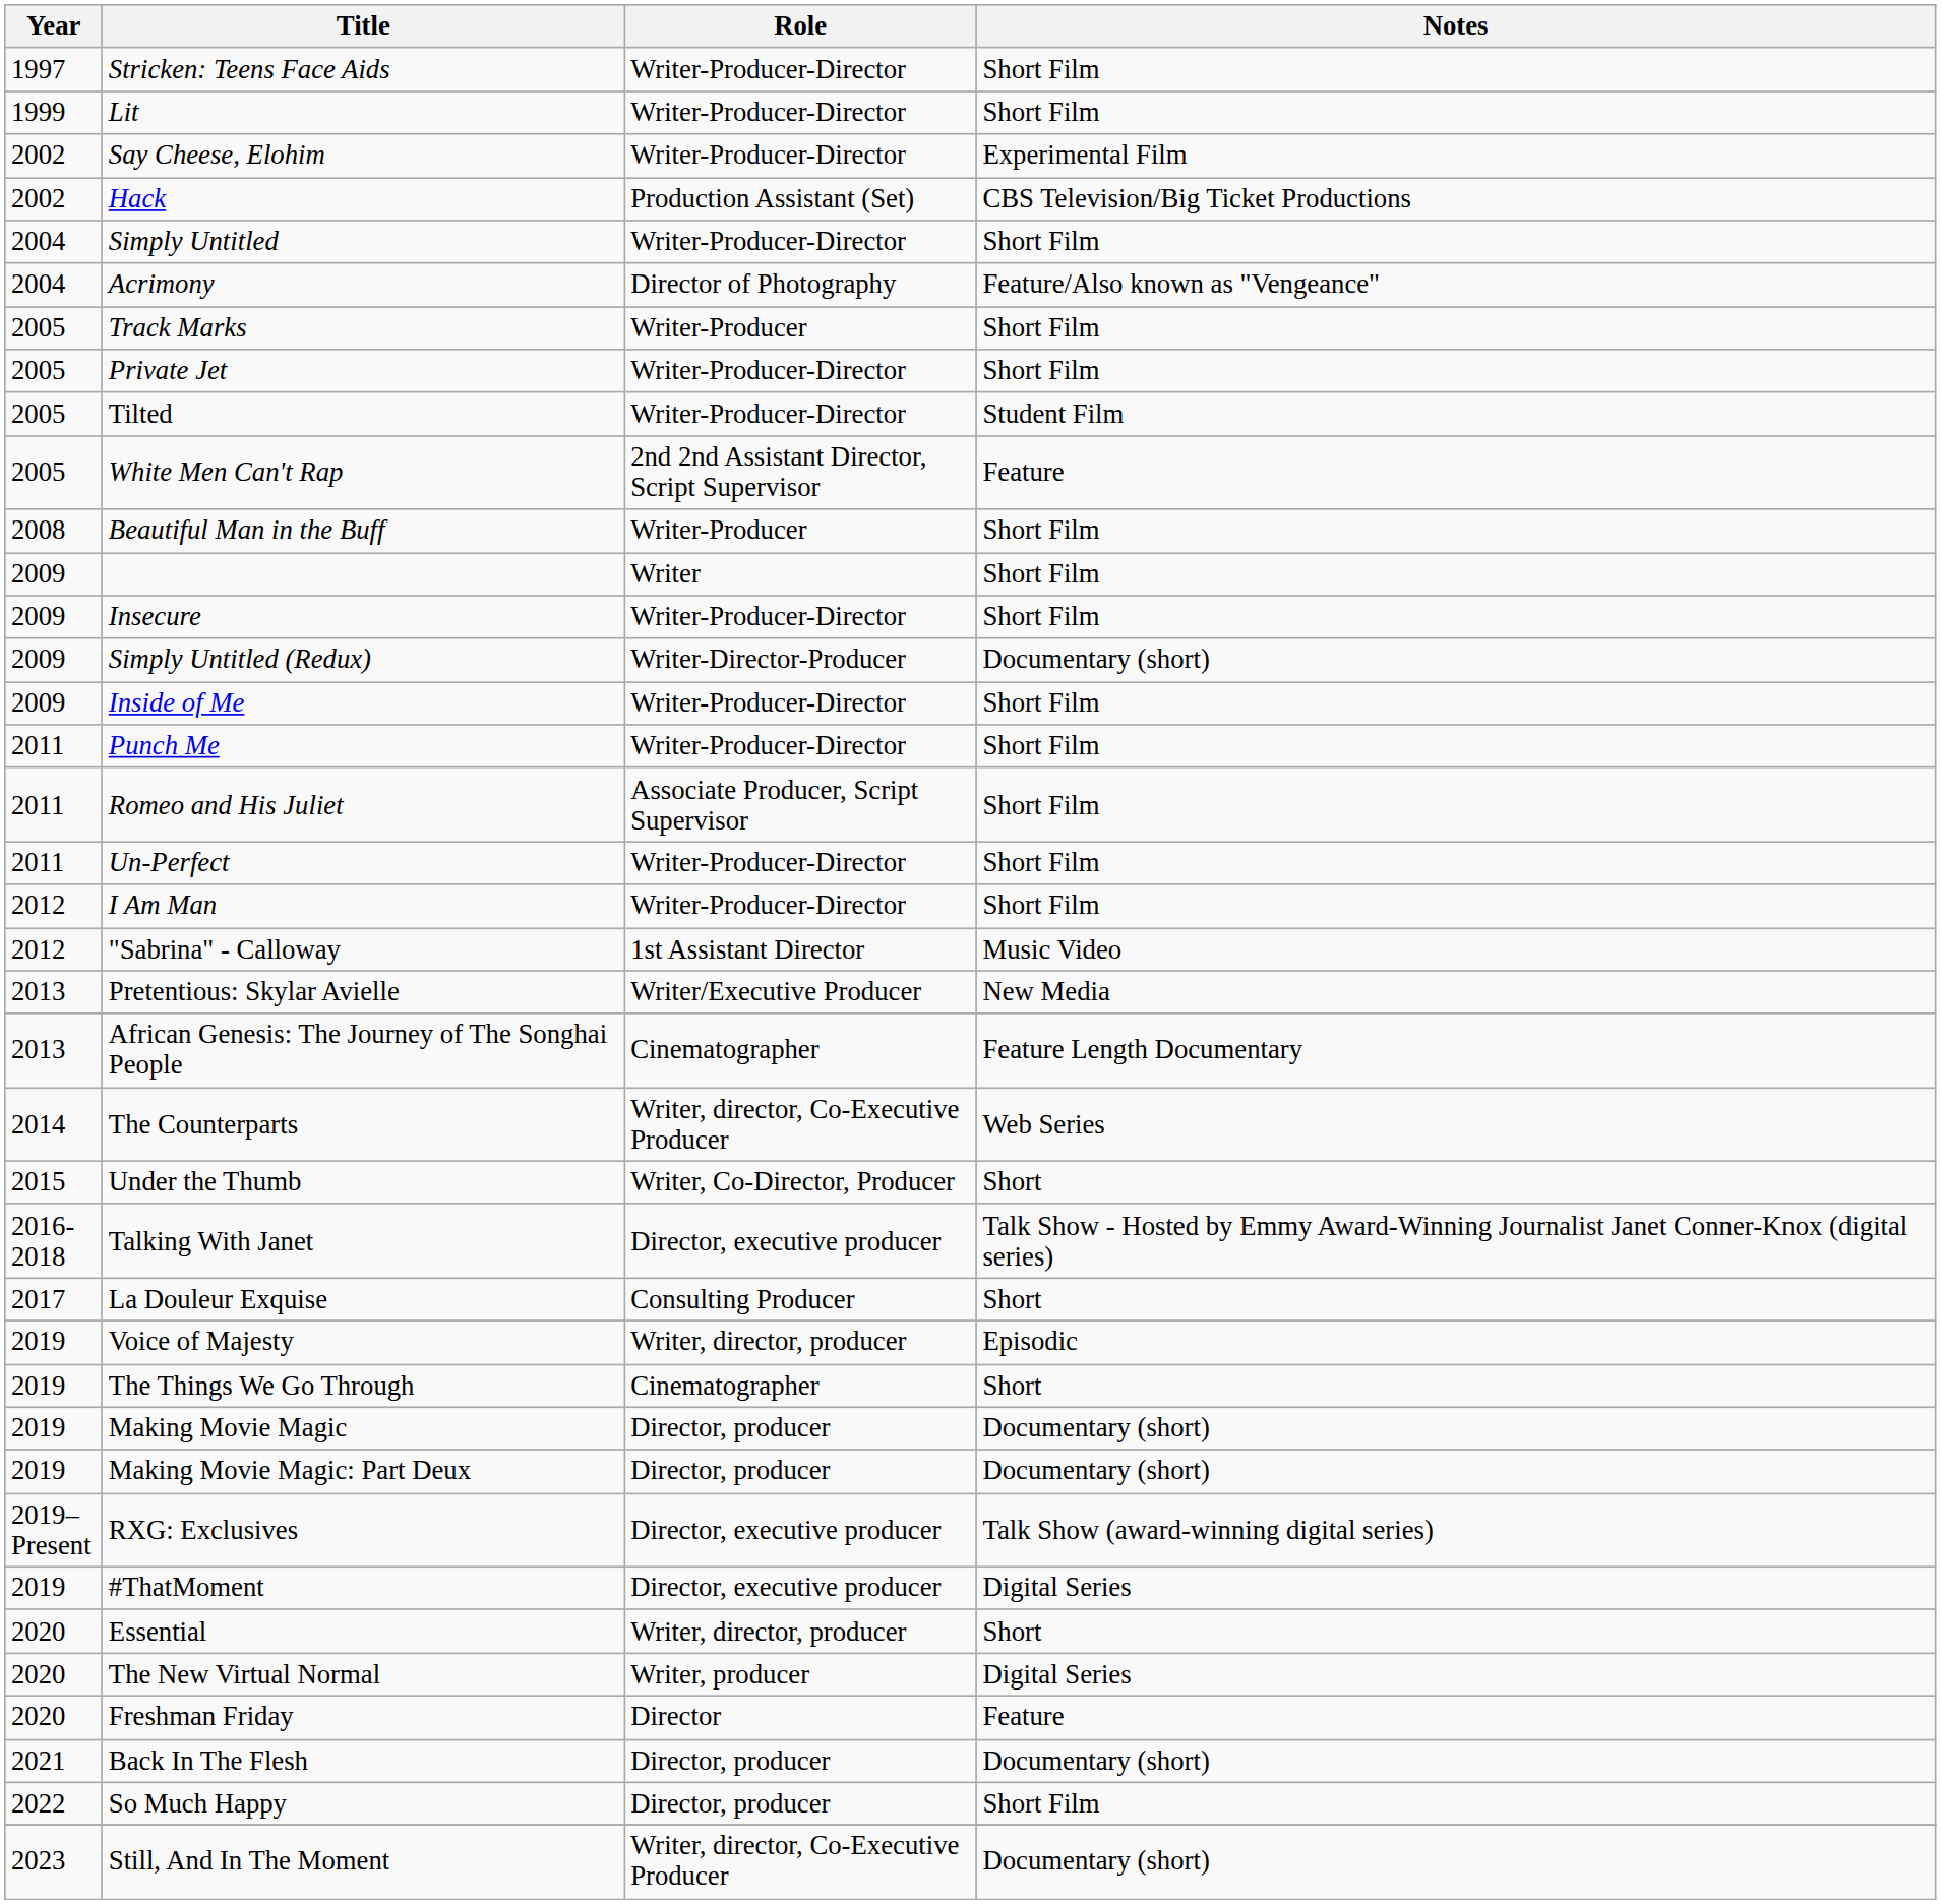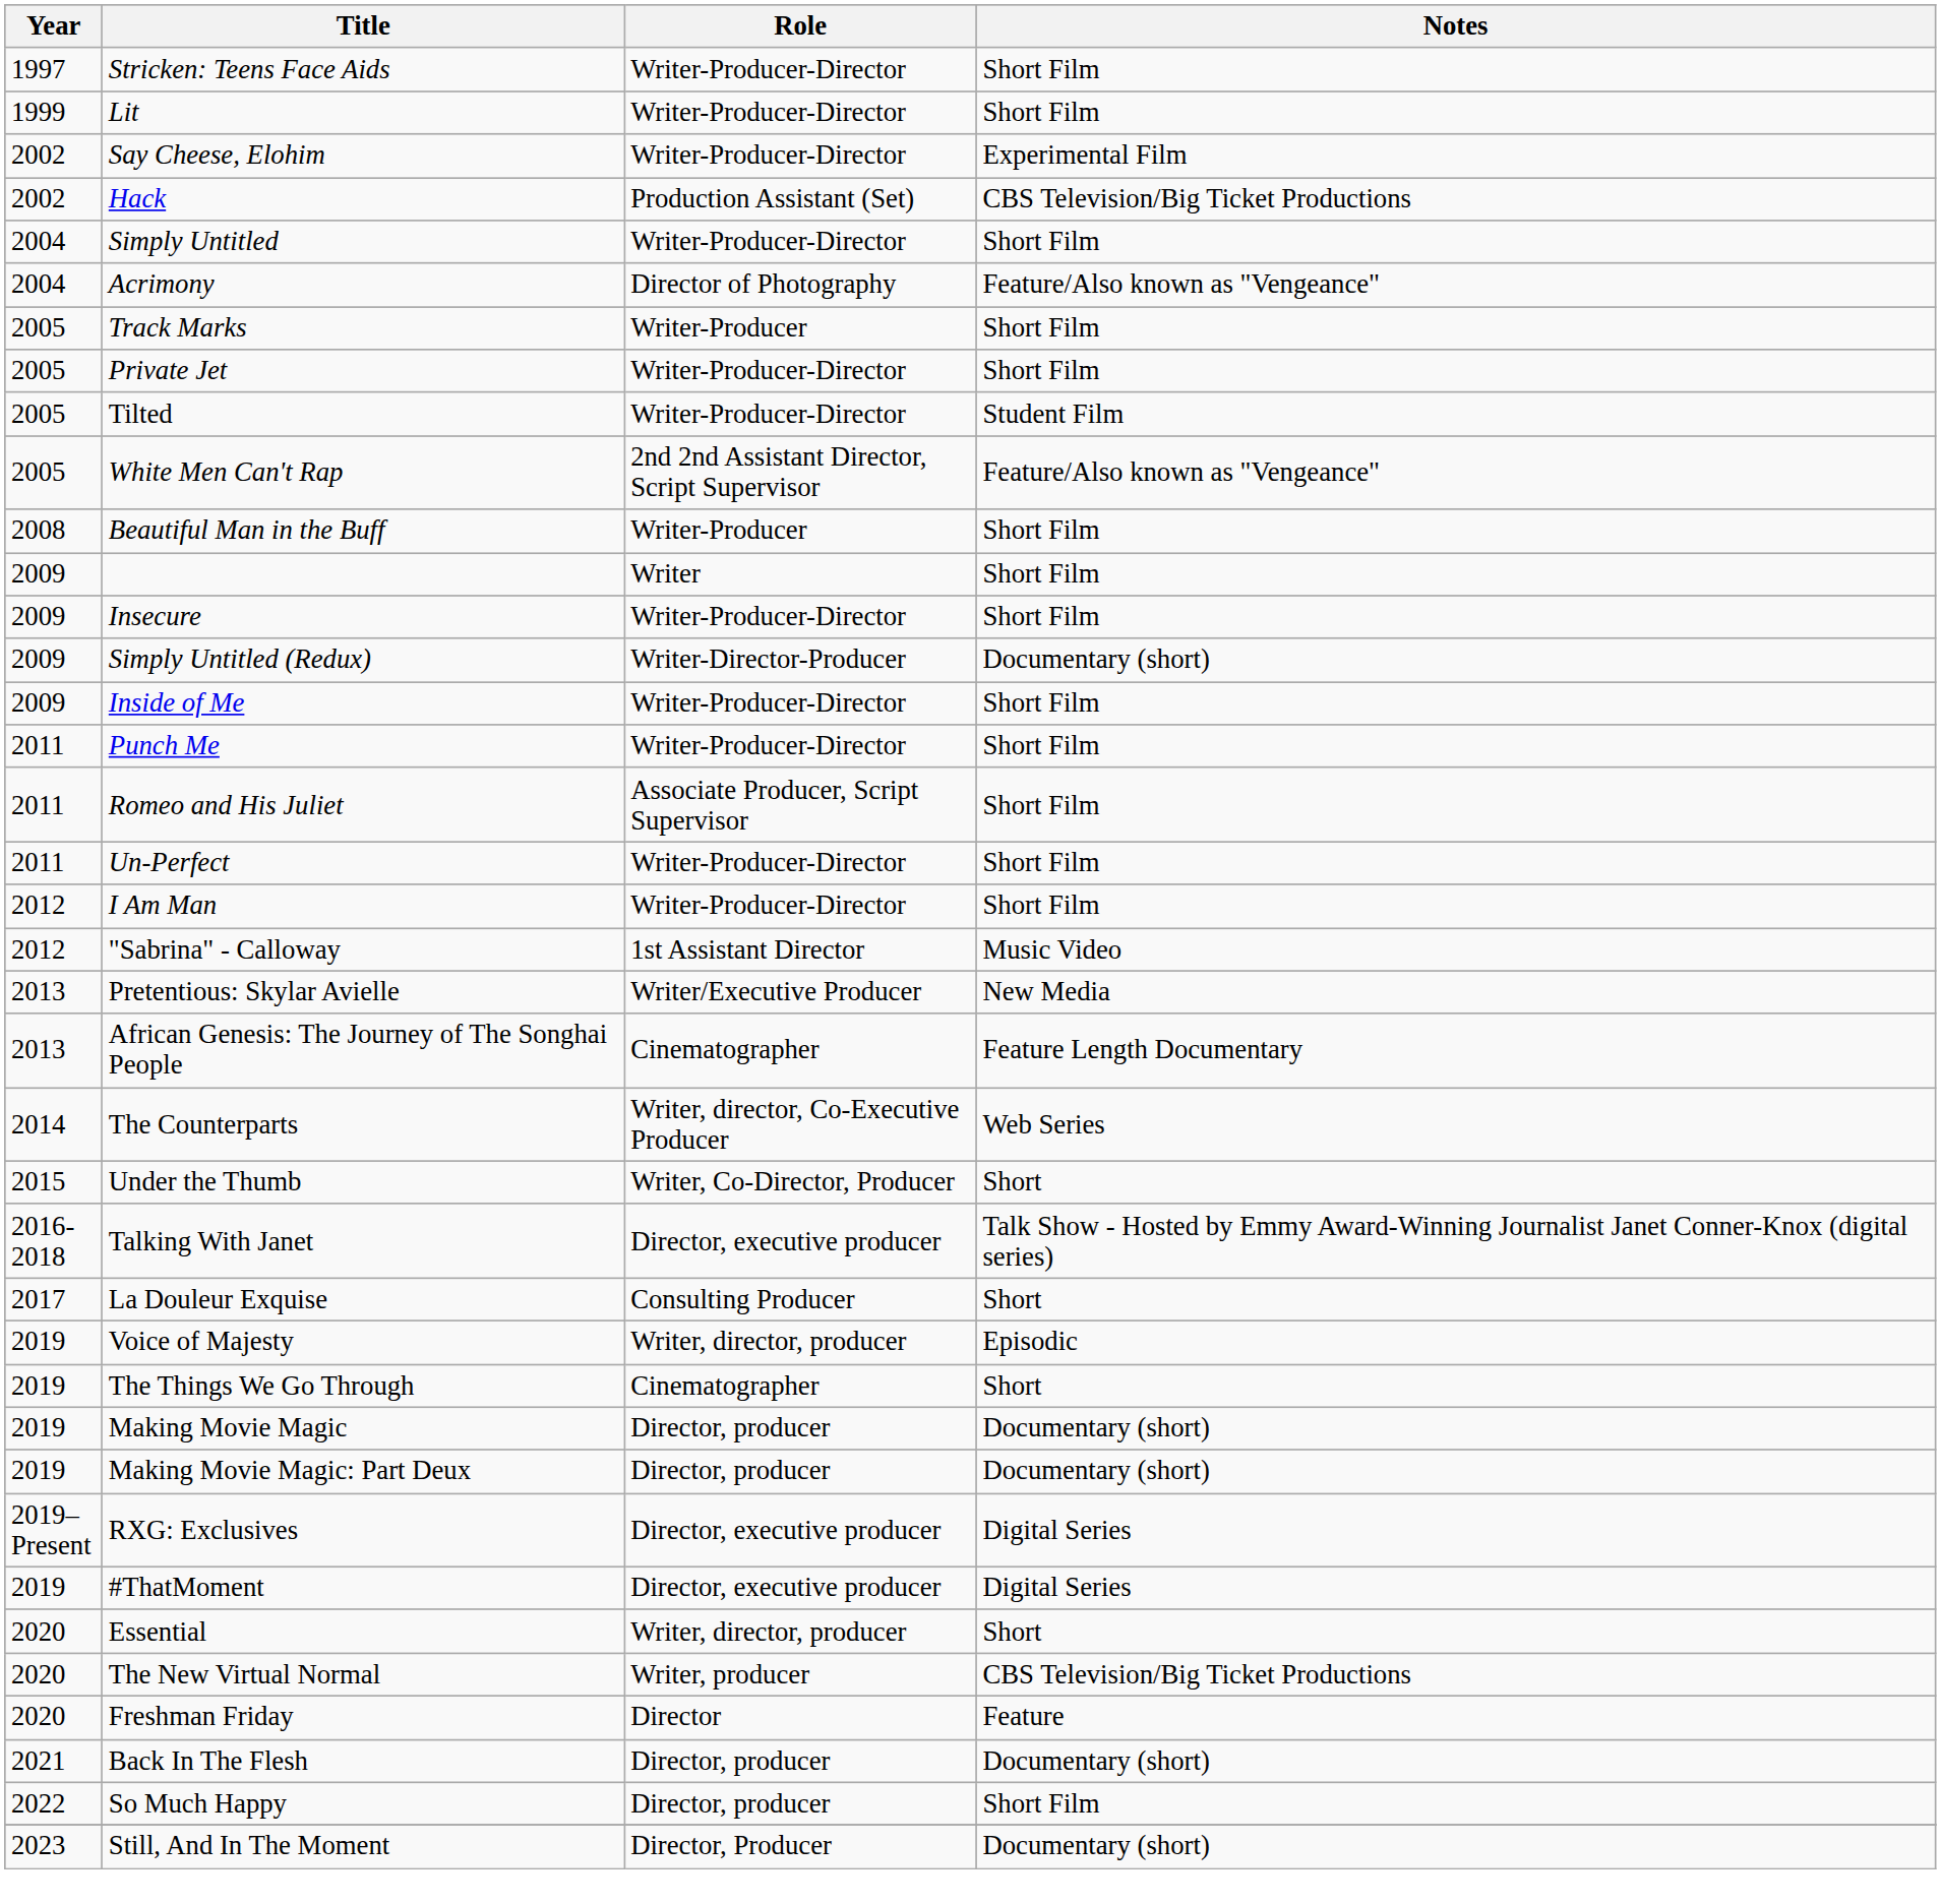White Men Can't Rap | Notes: Feature -> Feature/Also known as "Vengeance"
RXG: Exclusives | Notes: Talk Show (award-winning digital series) -> Digital Series
The New Virtual Normal | Notes: Digital Series -> CBS Television/Big Ticket Productions
Still, And In The Moment | Role: Writer, director, Co-Executive Producer -> Director, Producer
